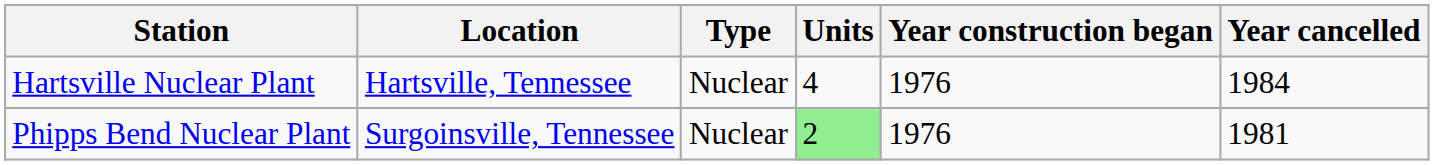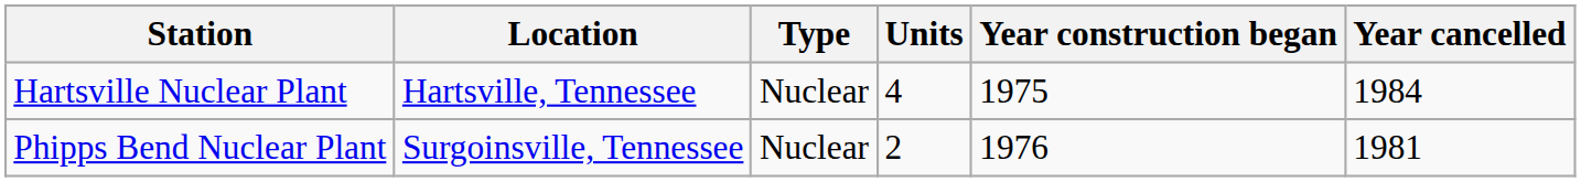Hartsville Nuclear Plant | Year construction began: 1976 -> 1975
Phipps Bend Nuclear Plant | Units: lightgreen background -> no background
